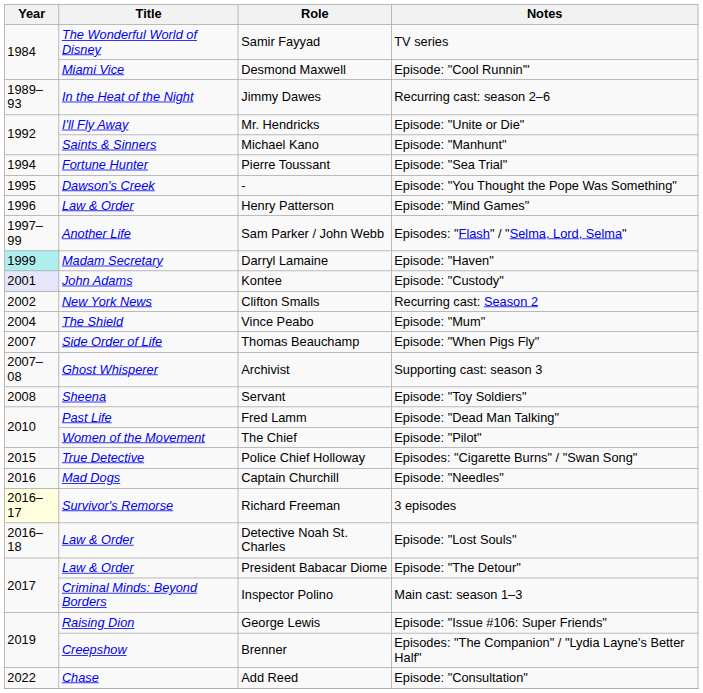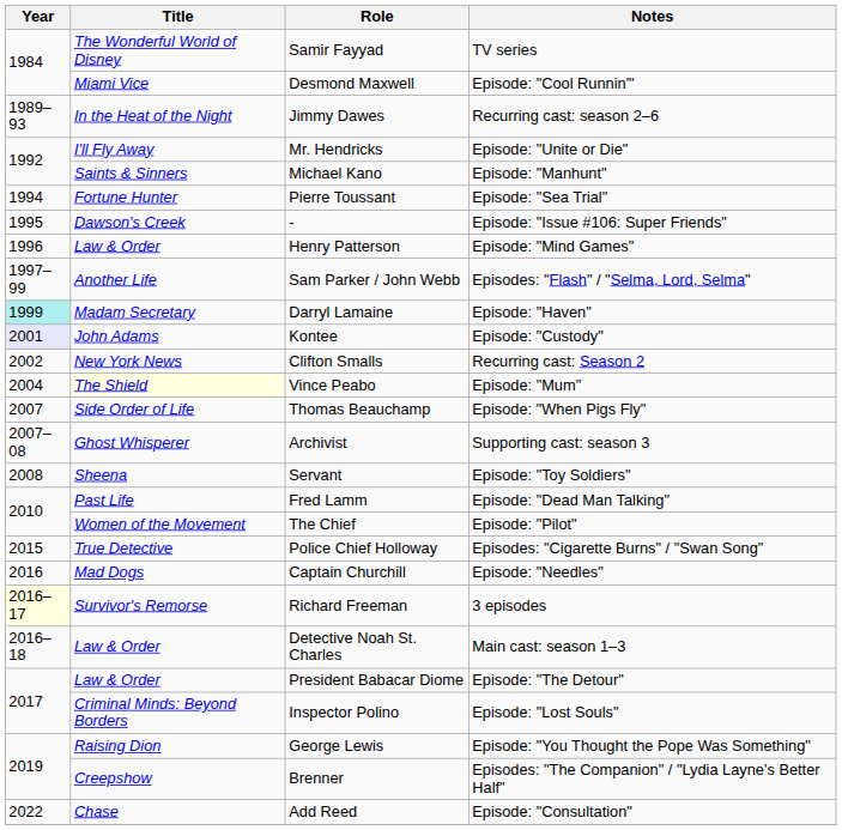- | Notes: Episode: "You Thought the Pope Was Something" -> Episode: "Issue #106: Super Friends"
Vince Peabo | Title: no background -> lightyellow background
Detective Noah St. Charles | Notes: Episode: "Lost Souls" -> Main cast: season 1–3
Inspector Polino | Notes: Main cast: season 1–3 -> Episode: "Lost Souls"
George Lewis | Notes: Episode: "Issue #106: Super Friends" -> Episode: "You Thought the Pope Was Something"
